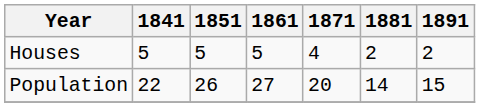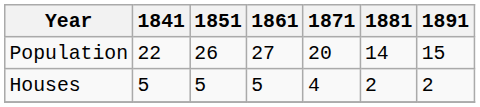rows swapped: Population <-> Houses
